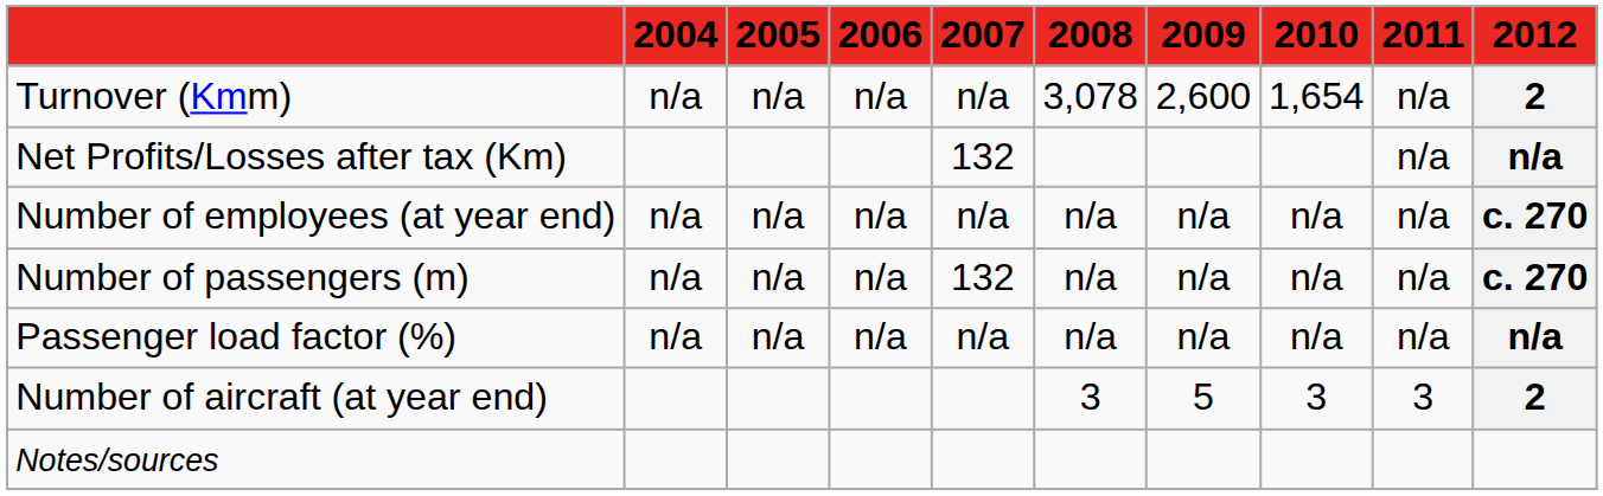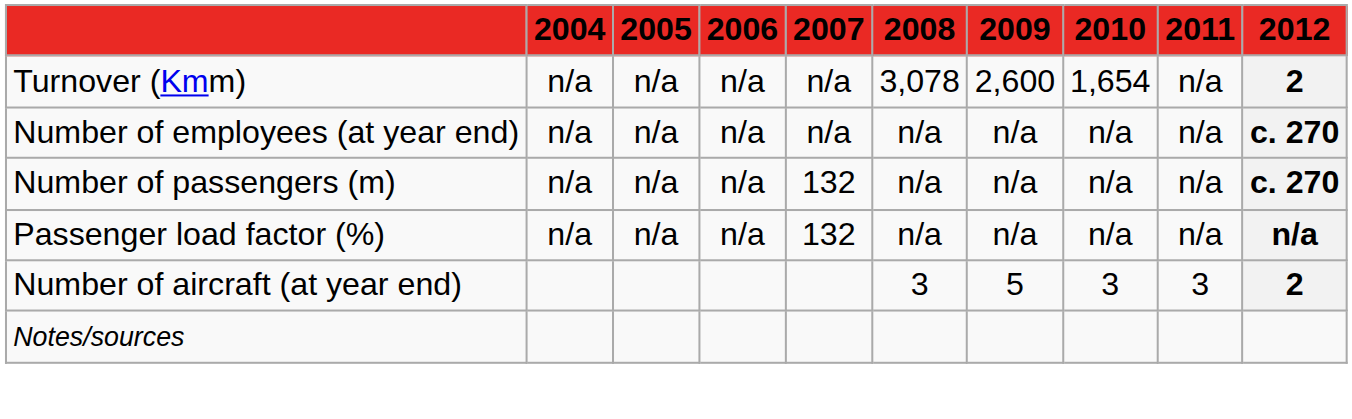- row: Net Profits/Losses after tax (Km) | 132 | n/a | n/a
Passenger load factor (%) | 2007: n/a -> 132
